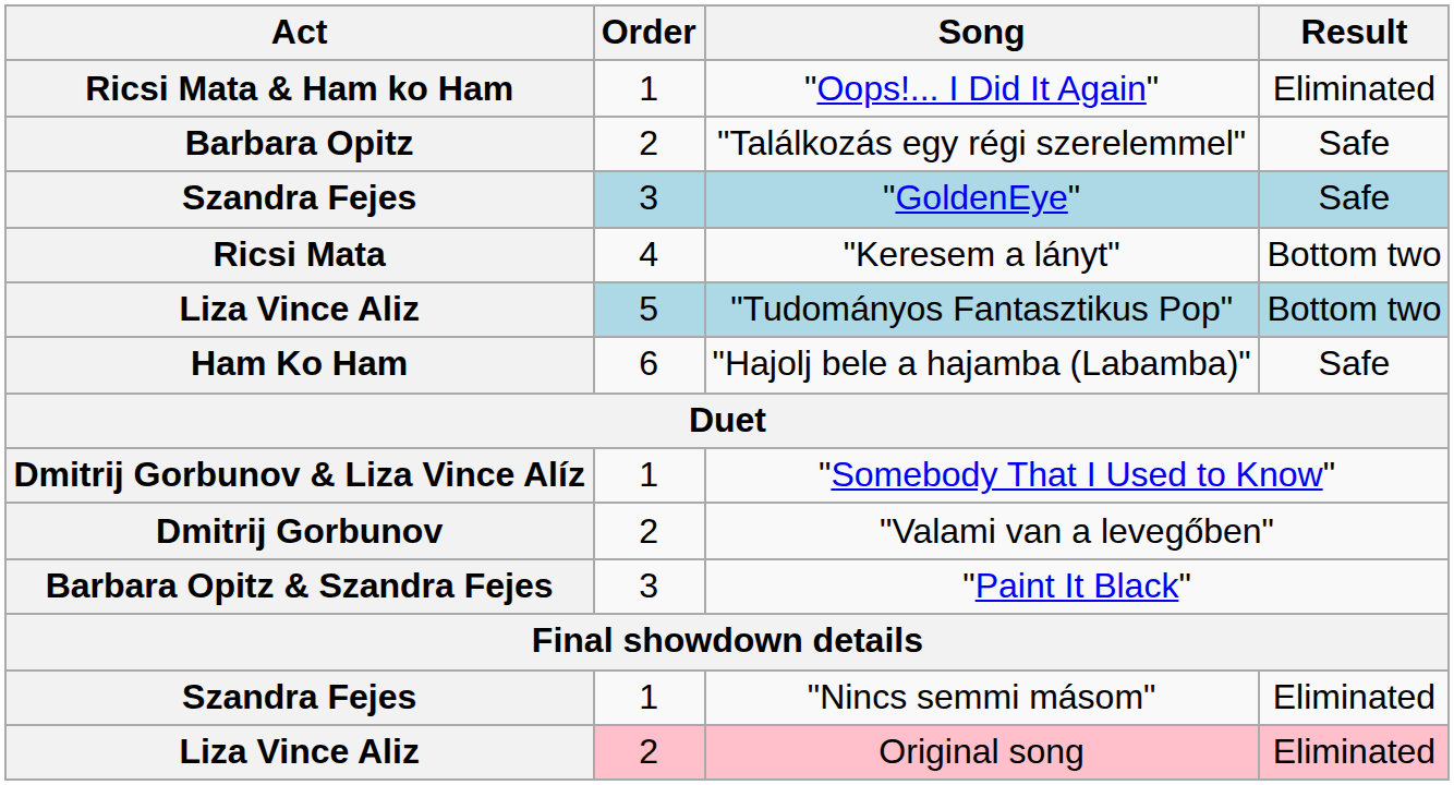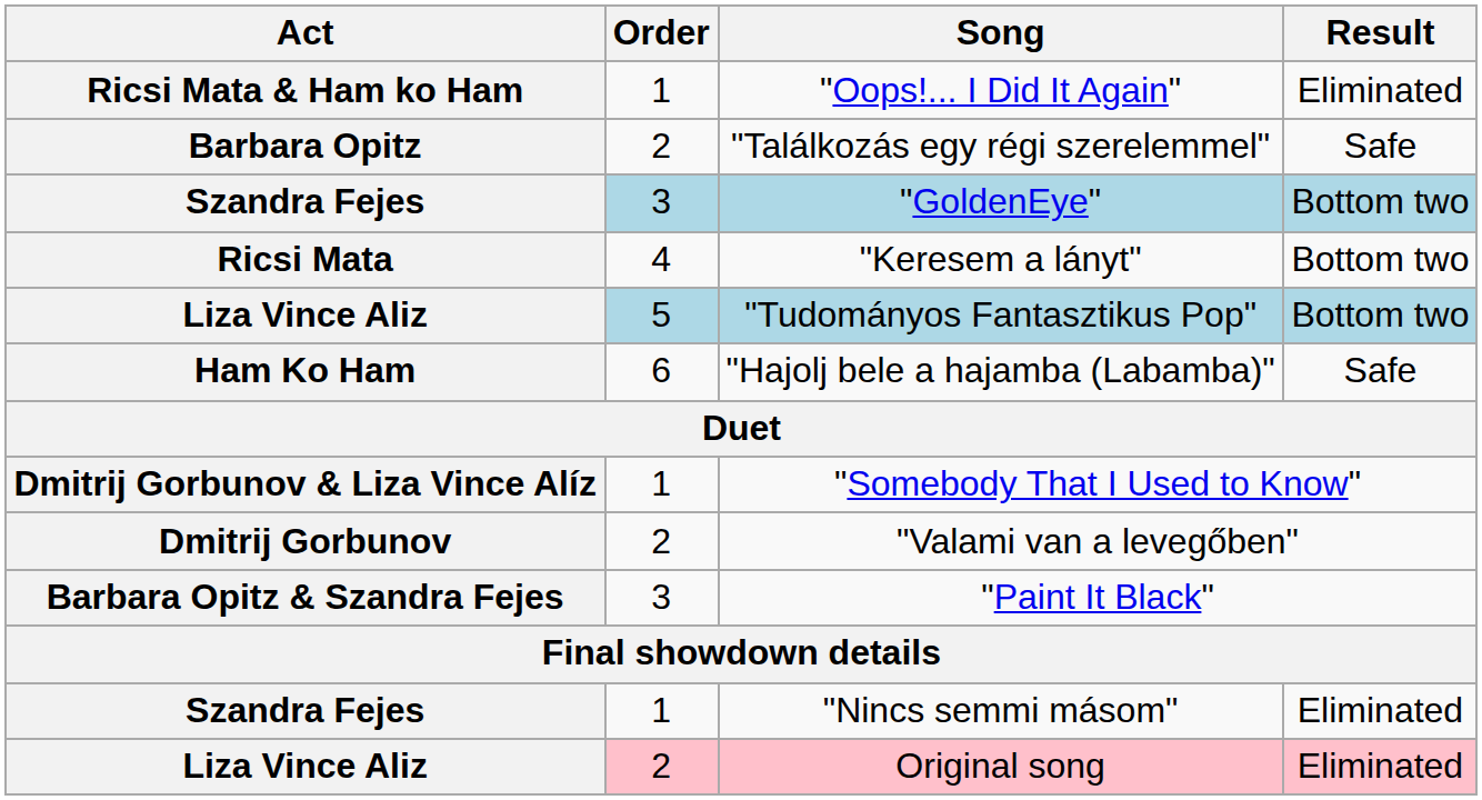"GoldenEye" | Result: Safe -> Bottom two
